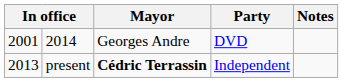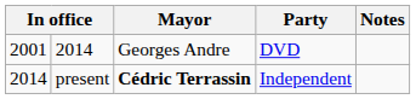present | column 1: 2013 -> 2014
